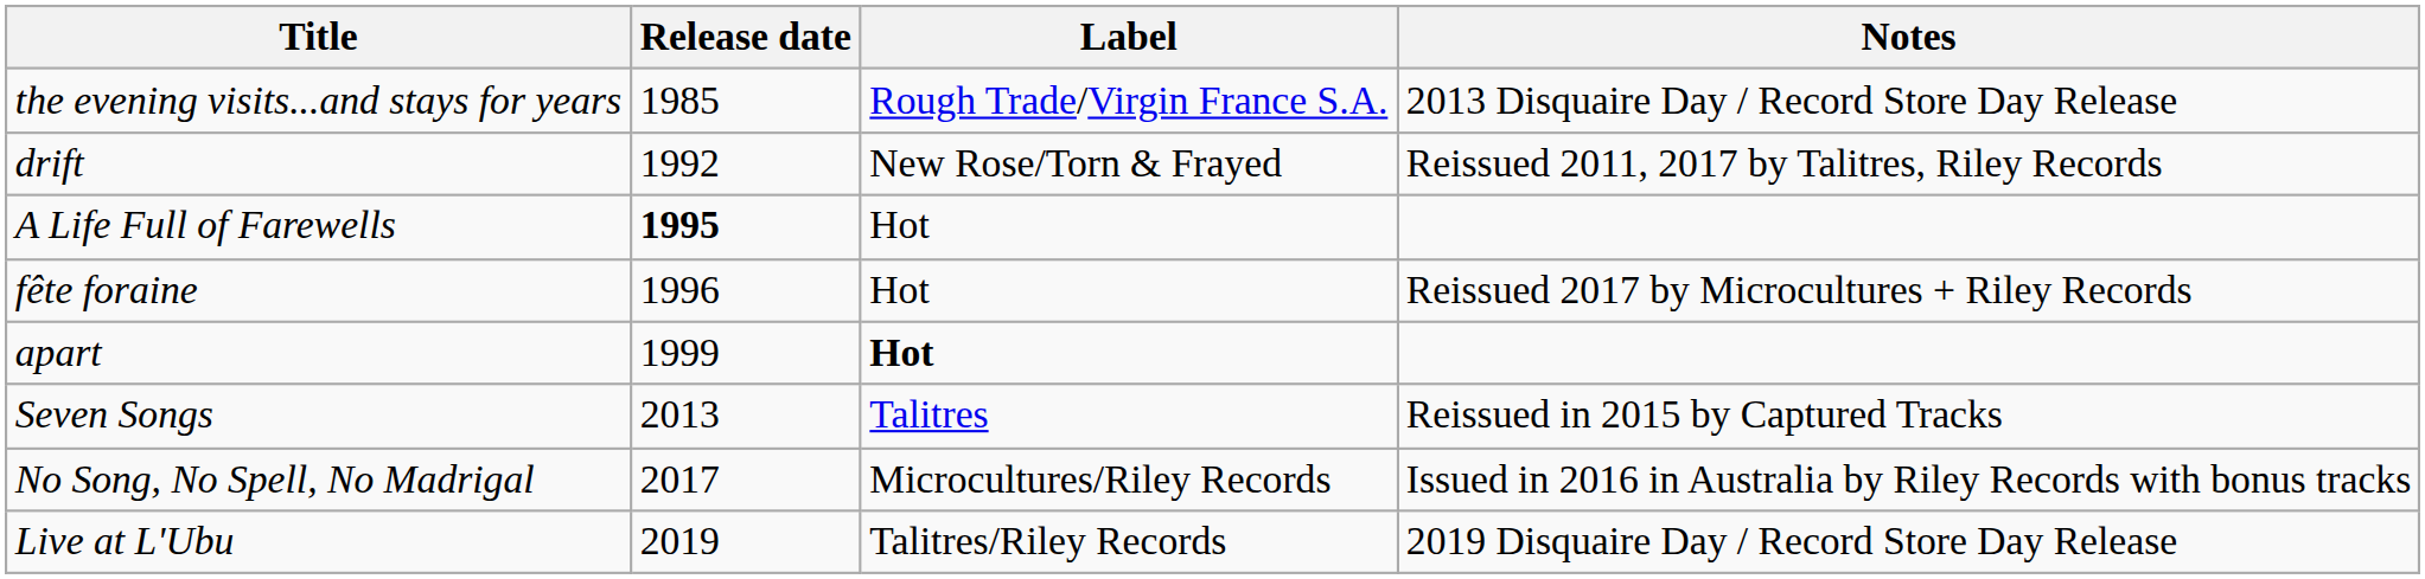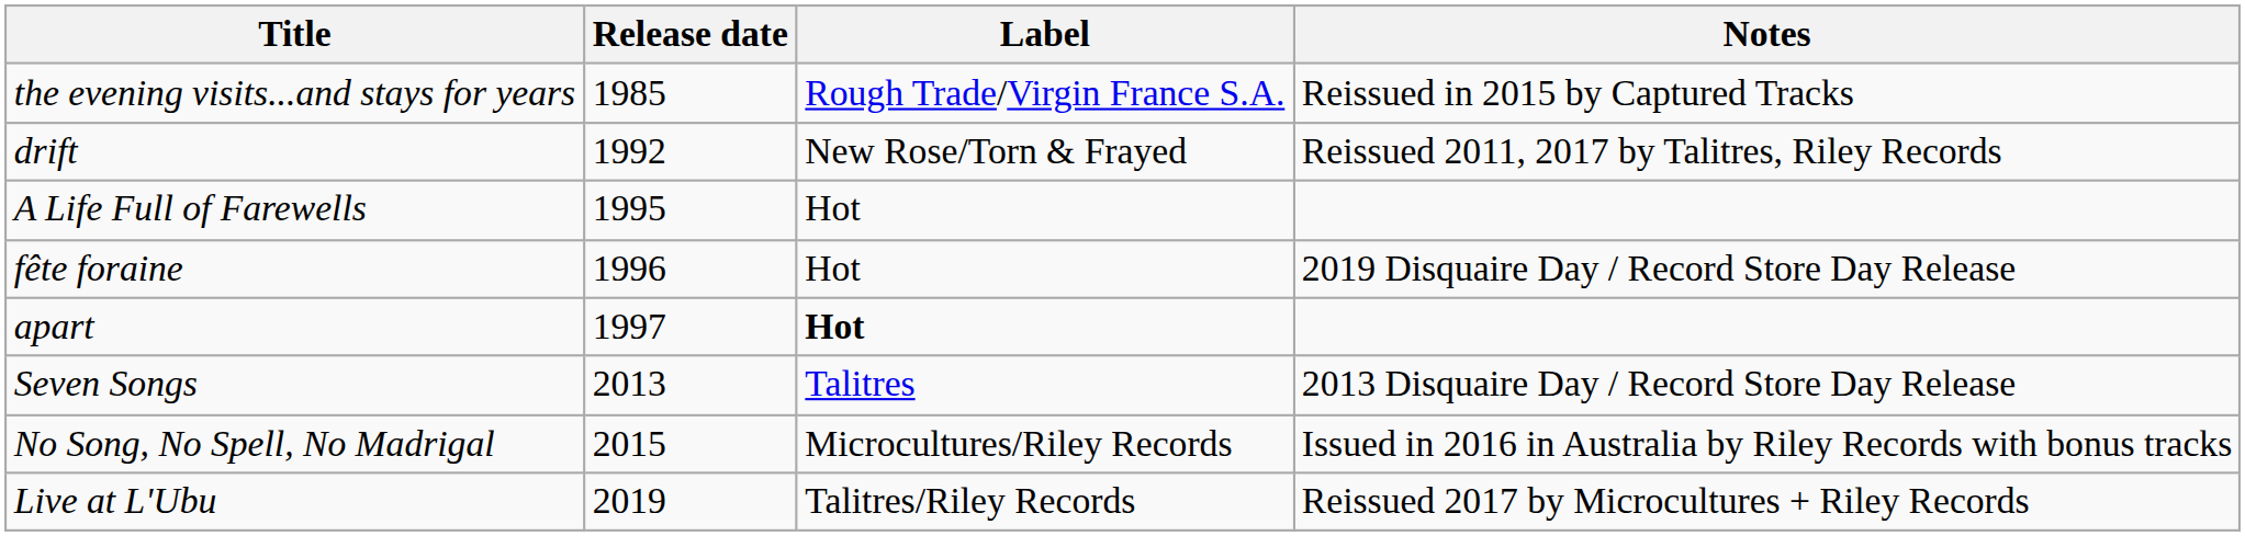the evening visits...and stays for years | Notes: 2013 Disquaire Day / Record Store Day Release -> Reissued in 2015 by Captured Tracks
A Life Full of Farewells | Release date: bold -> normal
fête foraine | Notes: Reissued 2017 by Microcultures + Riley Records -> 2019 Disquaire Day / Record Store Day Release
apart | Release date: 1999 -> 1997
Seven Songs | Notes: Reissued in 2015 by Captured Tracks -> 2013 Disquaire Day / Record Store Day Release
No Song, No Spell, No Madrigal | Release date: 2017 -> 2015
Live at L'Ubu | Notes: 2019 Disquaire Day / Record Store Day Release -> Reissued 2017 by Microcultures + Riley Records
